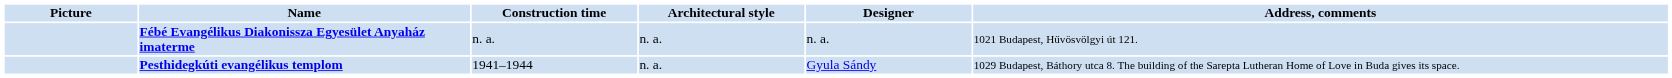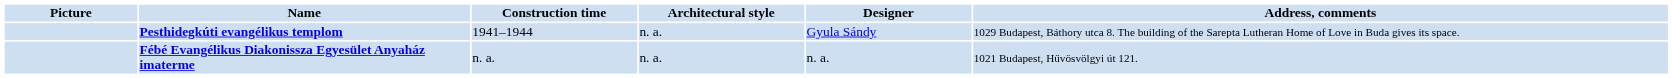rows swapped: Pesthidegkúti evangélikus templom <-> Fébé Evangélikus Diakonissza Egyesület Anyaház imaterme
